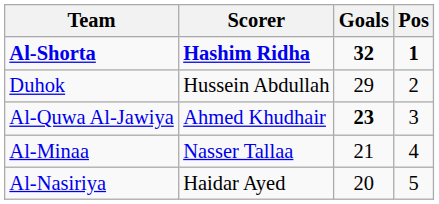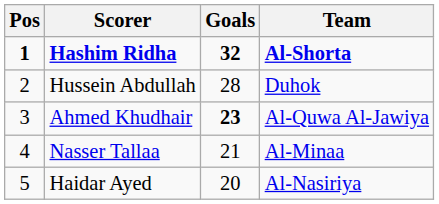columns swapped: Pos <-> Team
Hussein Abdullah | Goals: 29 -> 28
